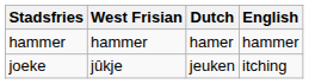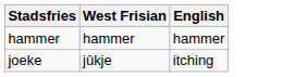- column: Dutch | hamer | jeuken
